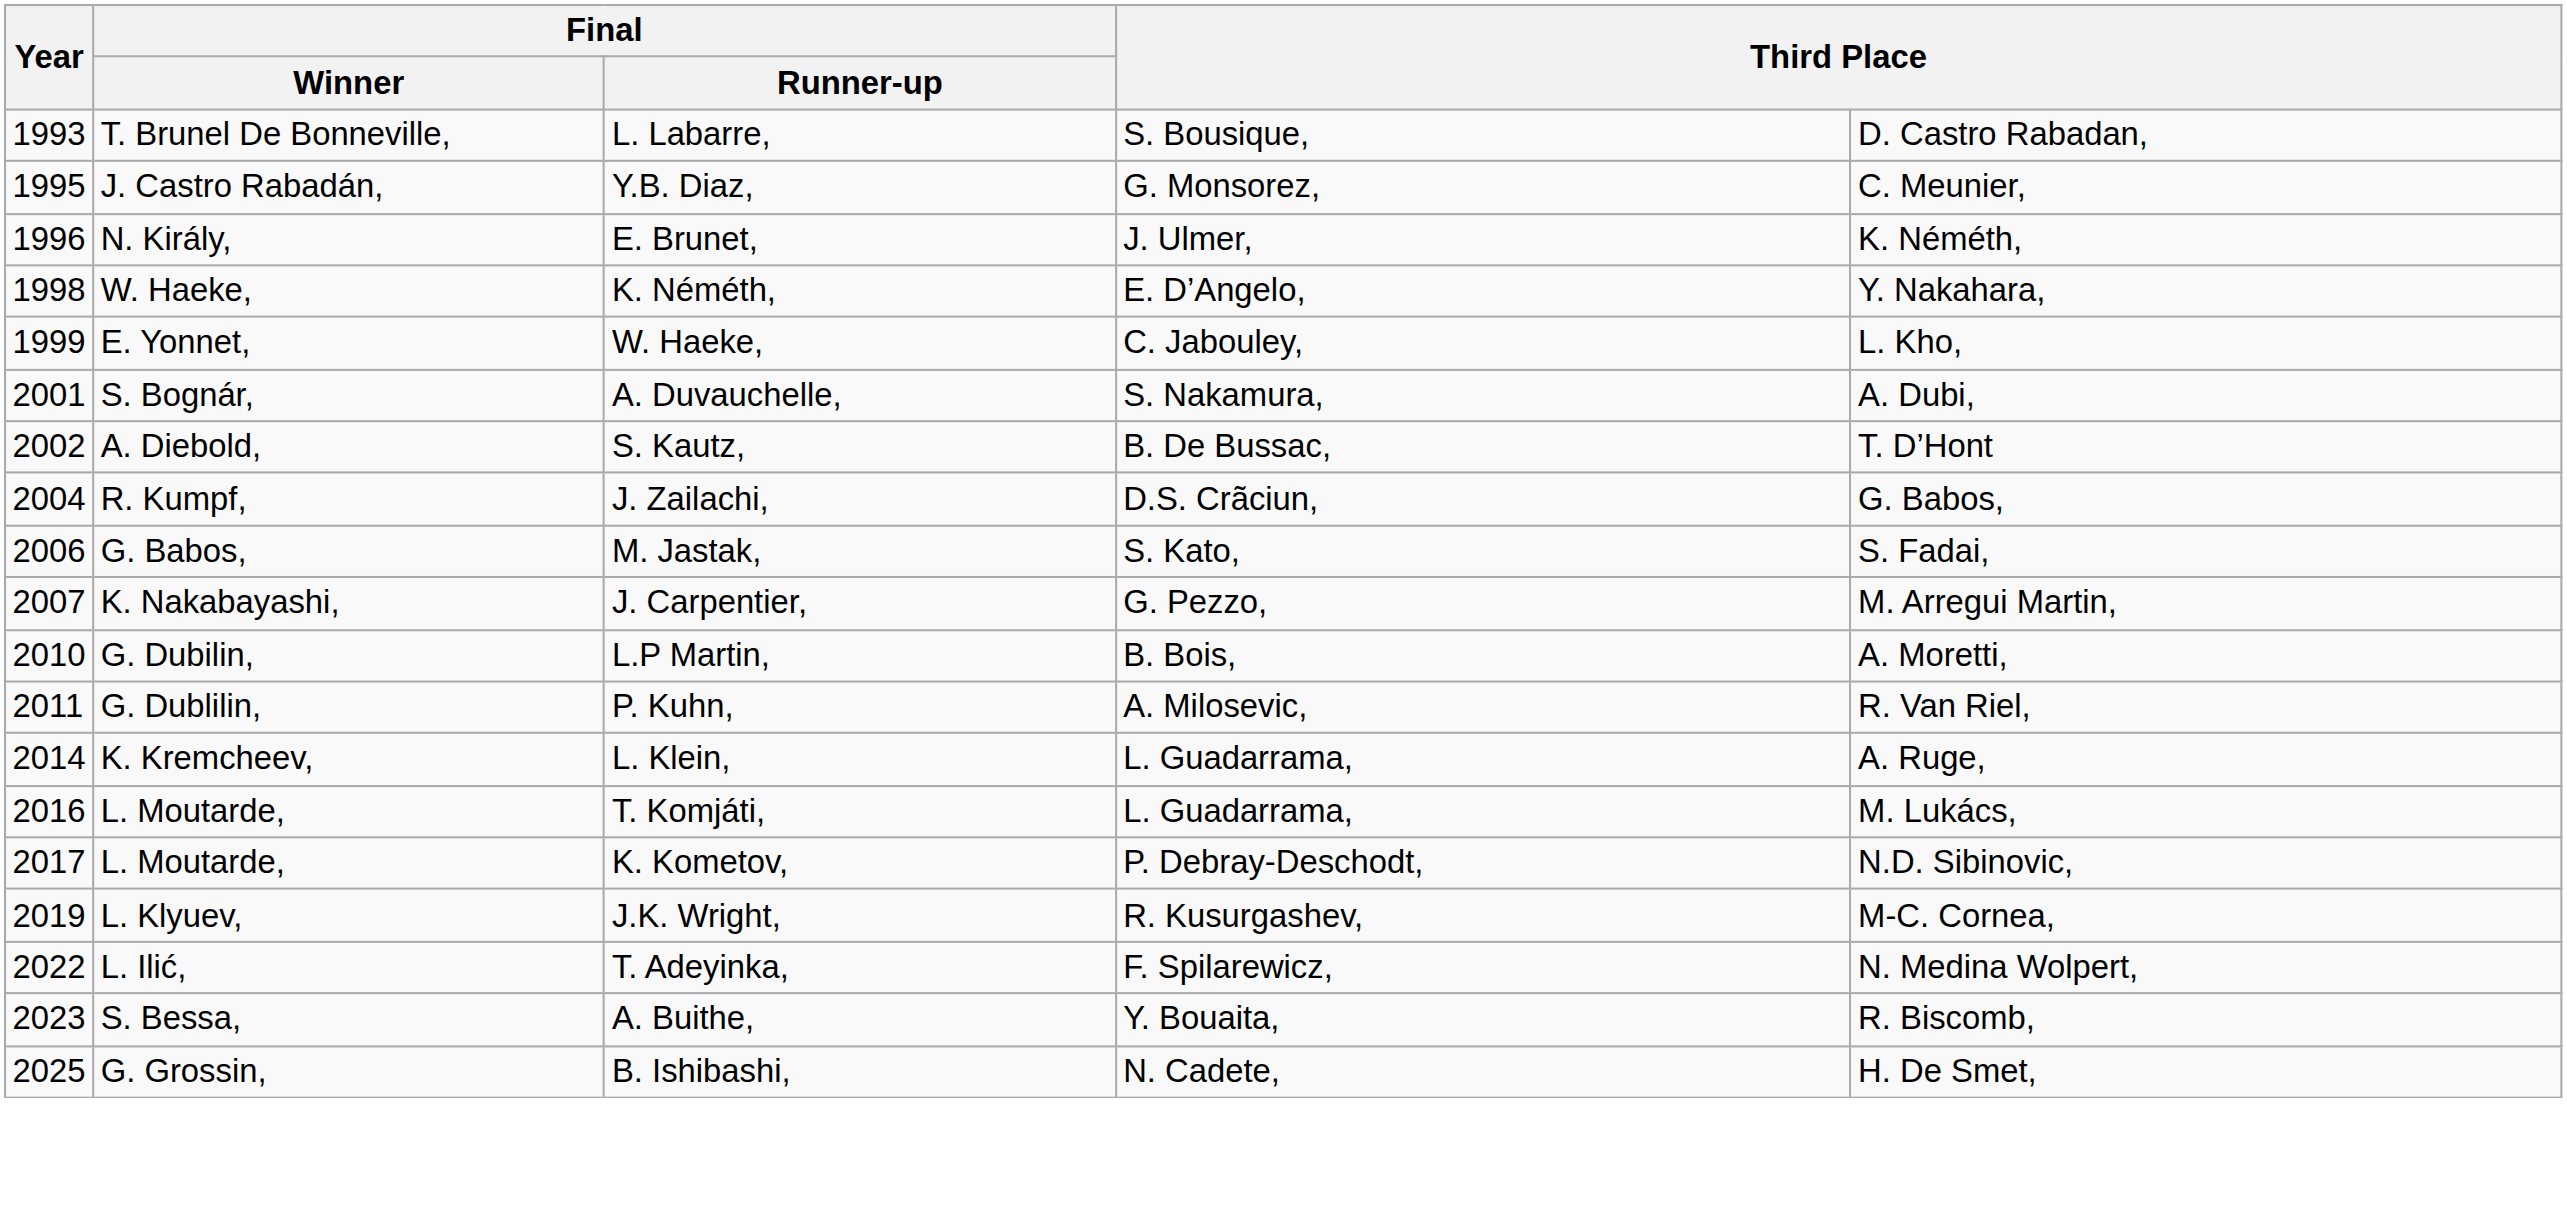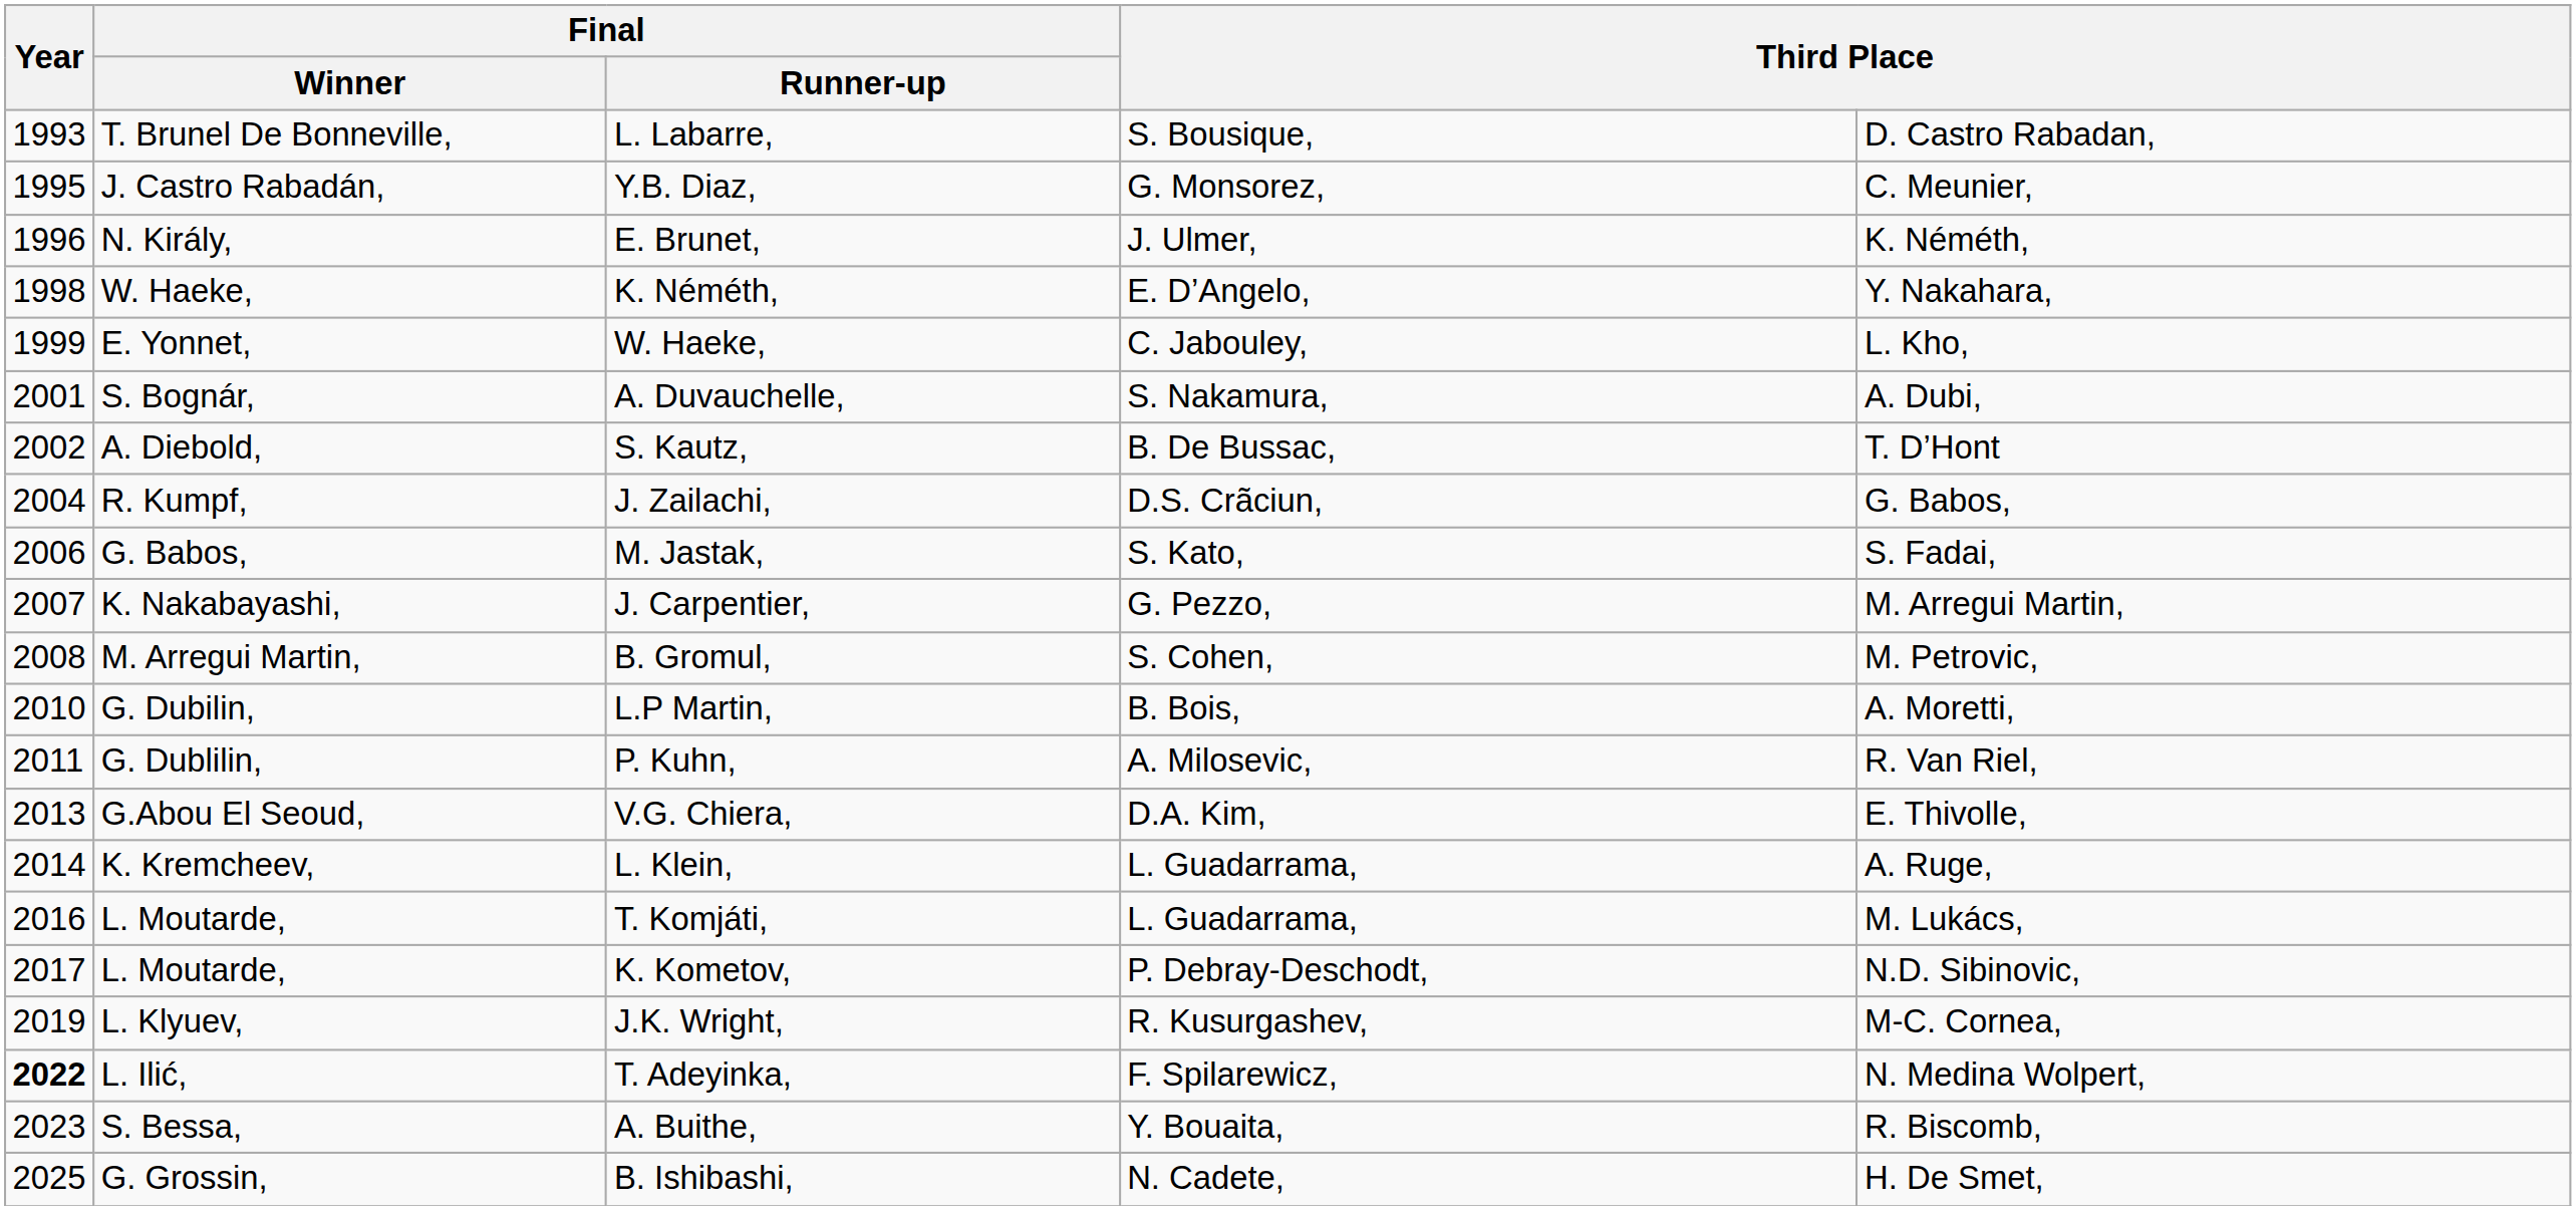+ row: 2008 | M. Arregui Martin, | B. Gromul, | S. Cohen, | M. Petrovic,
+ row: 2013 | G.Abou El Seoud, | V.G. Chiera, | D.A. Kim, | E. Thivolle,
T. Adeyinka, | Year: normal -> bold
